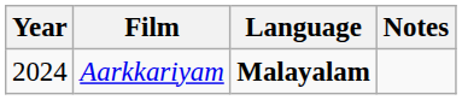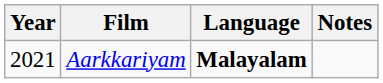Aarkkariyam | Year: 2024 -> 2021
